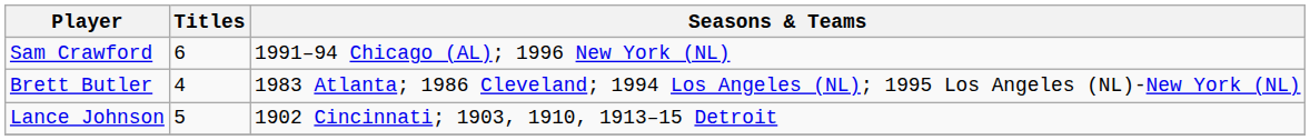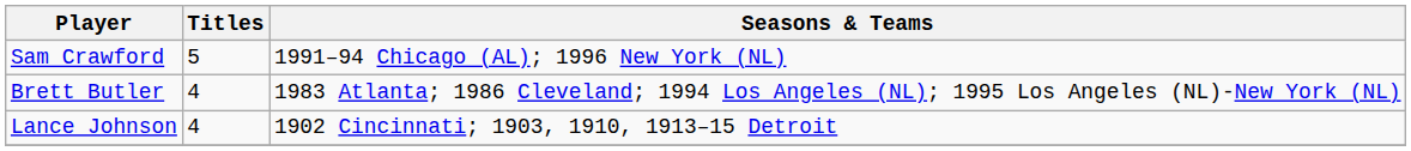Sam Crawford | Titles: 6 -> 5
Lance Johnson | Titles: 5 -> 4
